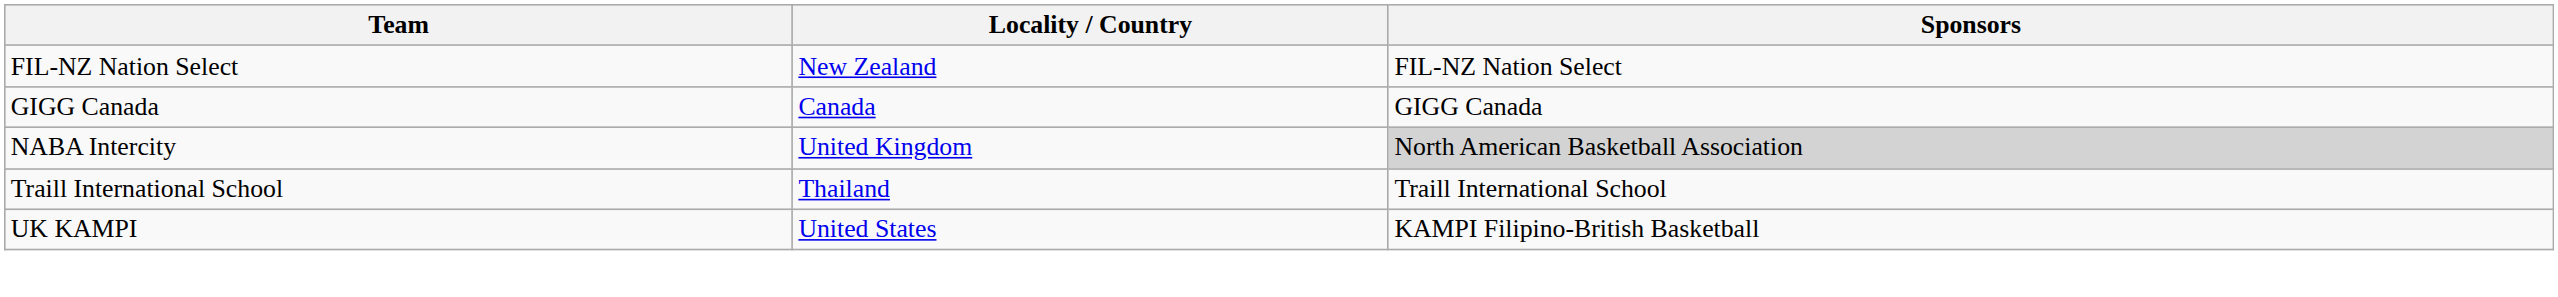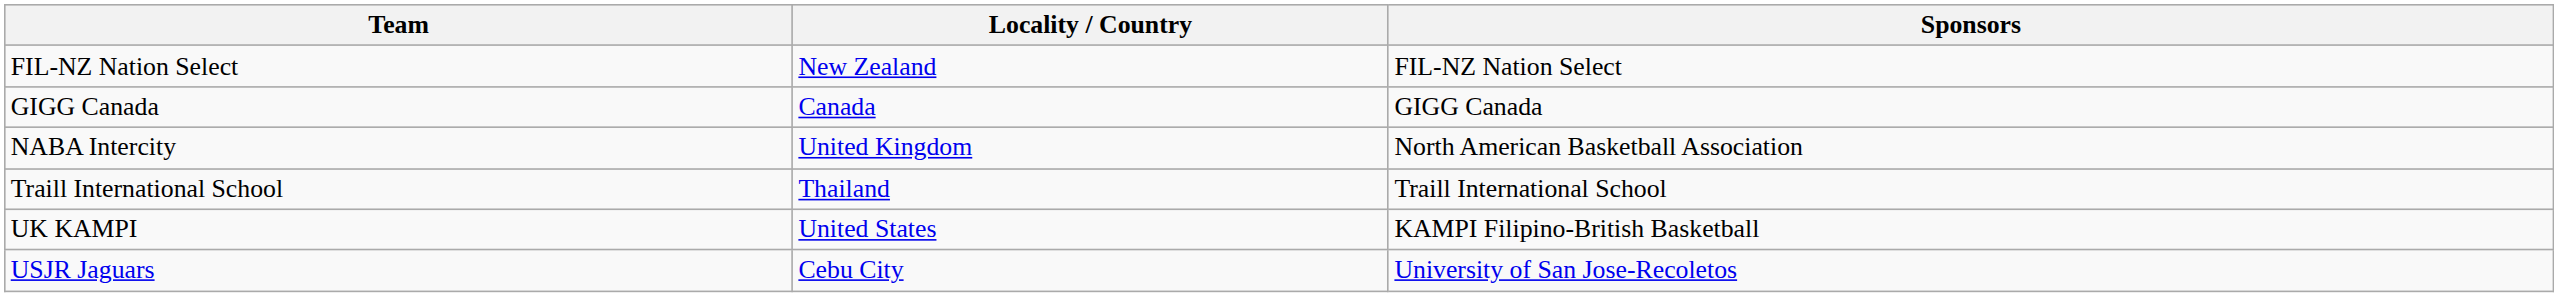NABA Intercity | Sponsors: lightgrey background -> no background
+ row: USJR Jaguars | Cebu City | University of San Jose-Recoletos
